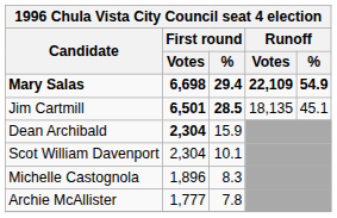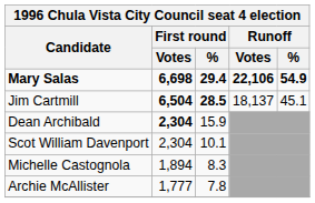Mary Salas | Runoff / Votes: 22,109 -> 22,106
Jim Cartmill | First round / Votes: 6,501 -> 6,504
Jim Cartmill | Runoff / Votes: 18,135 -> 18,137
Michelle Castognola | First round / Votes: 1,896 -> 1,894
